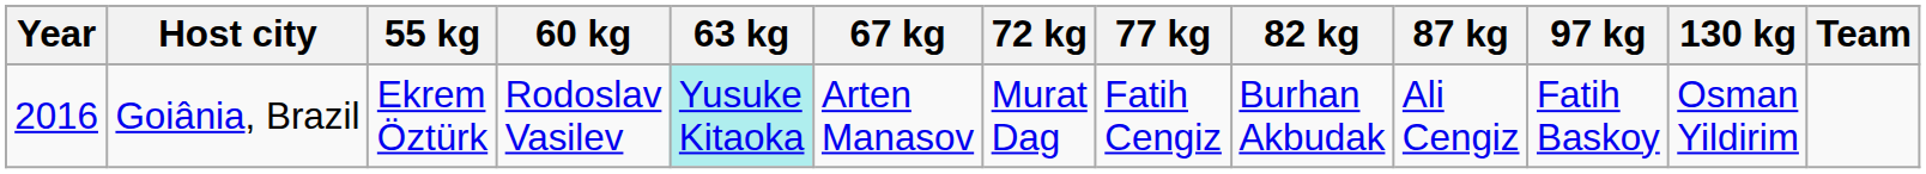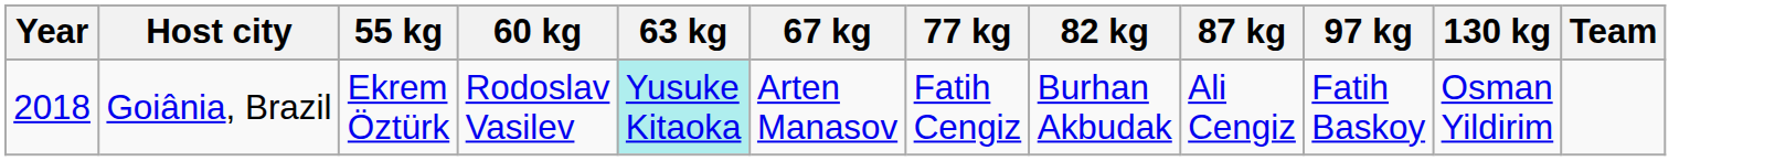- column: 72 kg | Murat Dag
Goiânia, Brazil | Year: 2016 -> 2018
